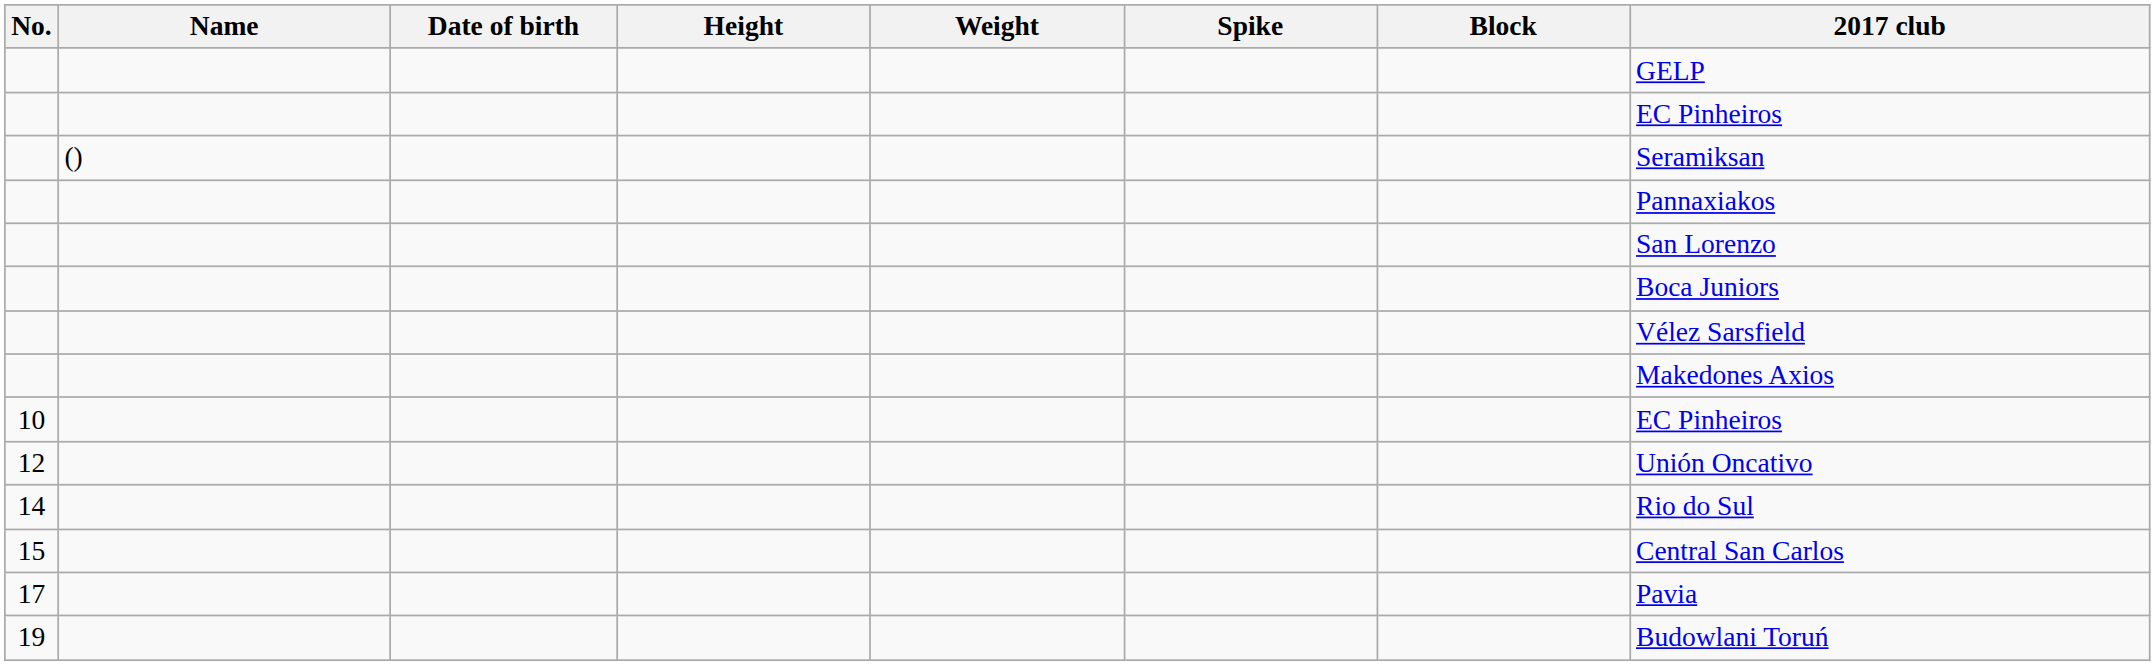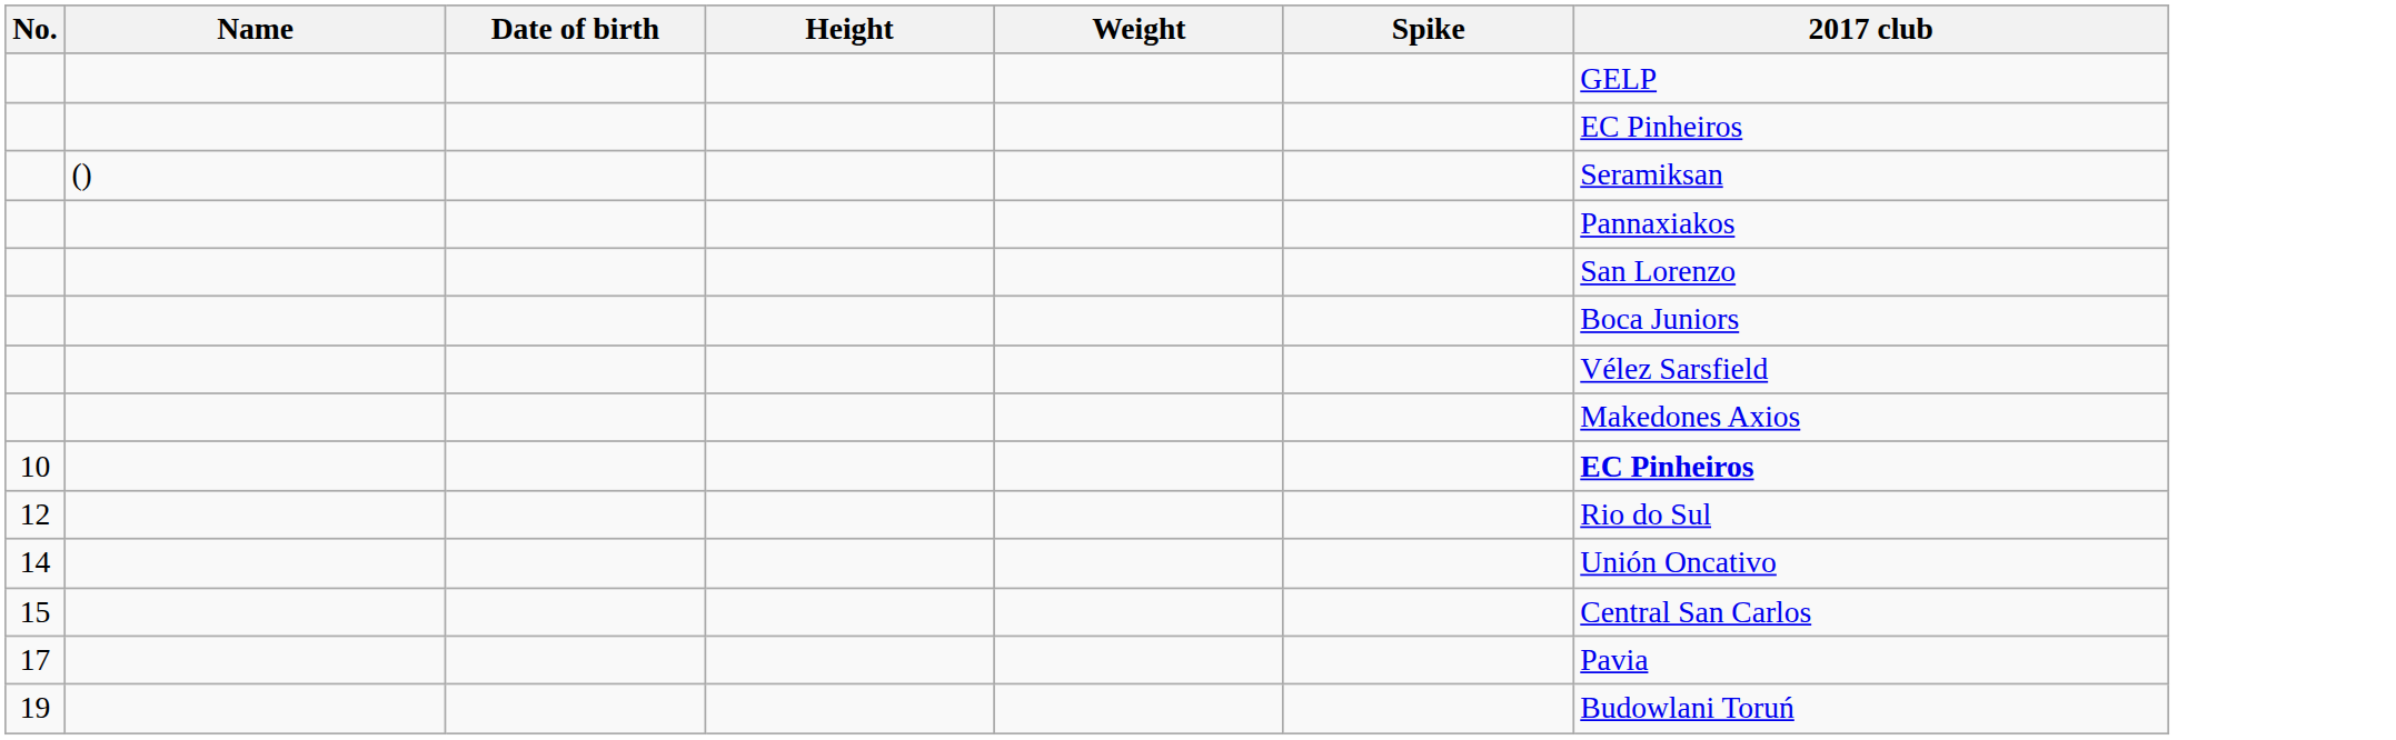- column: Block
10 | 2017 club: normal -> bold
12 | 2017 club: Unión Oncativo -> Rio do Sul
14 | 2017 club: Rio do Sul -> Unión Oncativo
